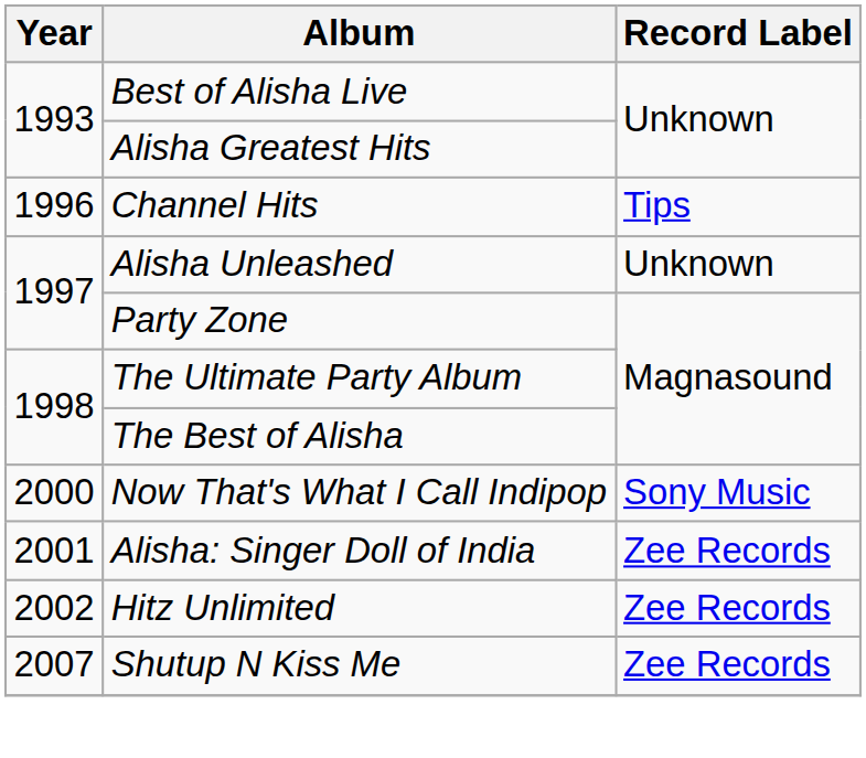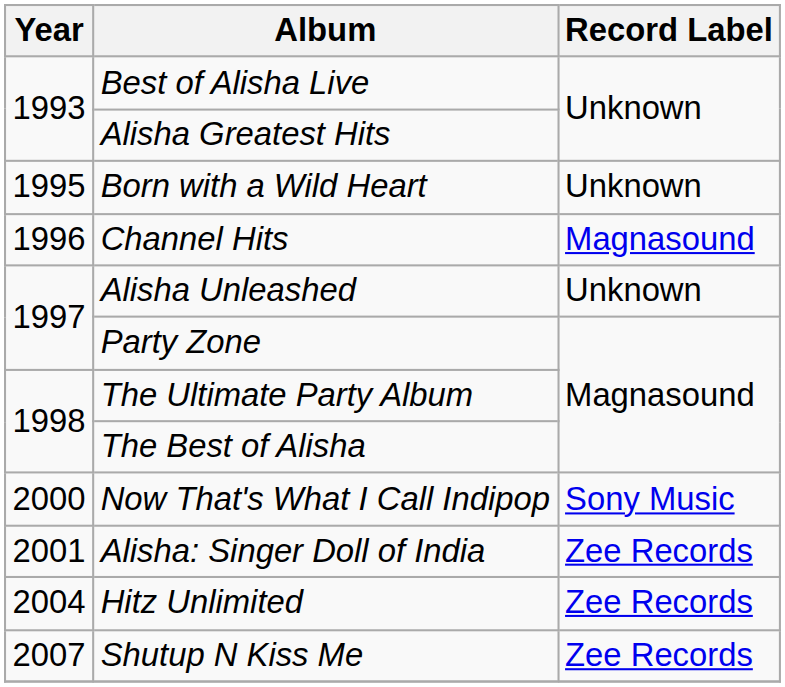+ row: 1995 | Born with a Wild Heart | Unknown
Channel Hits | Record Label: Tips -> Magnasound
Hitz Unlimited | Year: 2002 -> 2004
